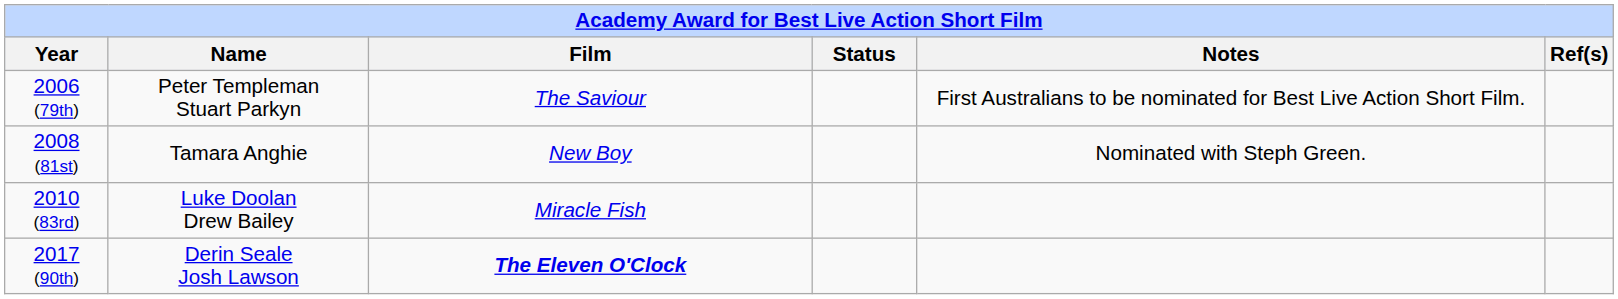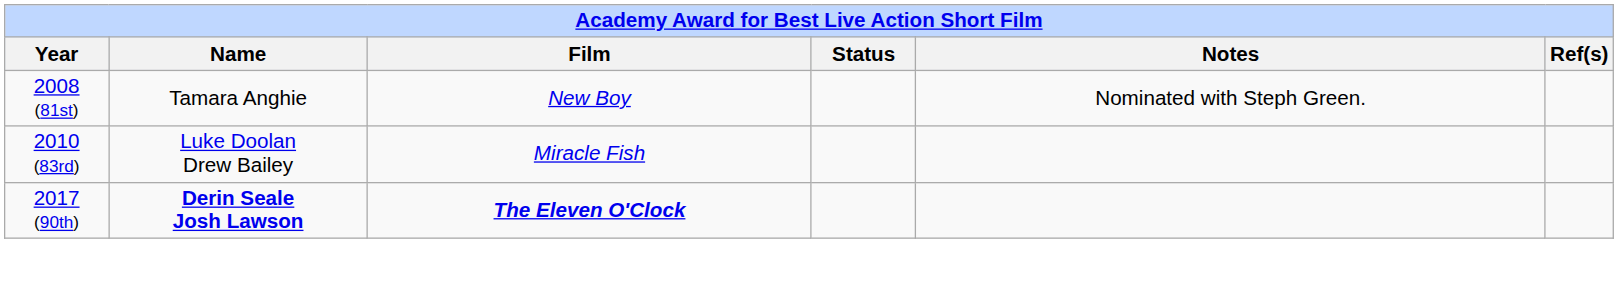- row: 2006 (79th) | Peter Templeman Stuart Parkyn | The Saviour | First Australians to be nominated for Best Live Action Short Film.
2017 (90th) | Name: normal -> bold
